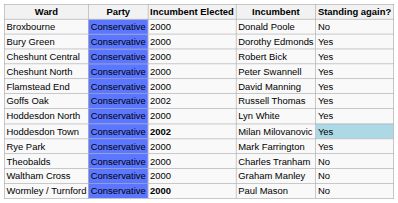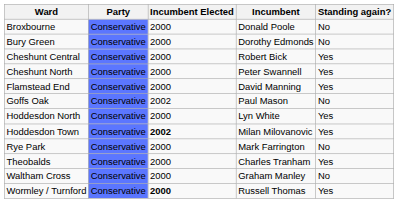Bury Green | Standing again?: Yes -> No
Goffs Oak | Incumbent: Russell Thomas -> Paul Mason
Goffs Oak | Standing again?: Yes -> No
Hoddesdon Town | Standing again?: lightblue background -> no background
Rye Park | Standing again?: Yes -> No
Theobalds | Standing again?: No -> Yes
Wormley / Turnford | Incumbent: Paul Mason -> Russell Thomas
Wormley / Turnford | Standing again?: No -> Yes
